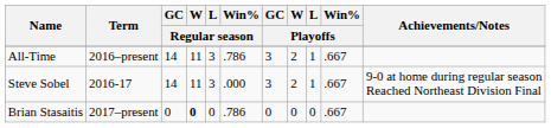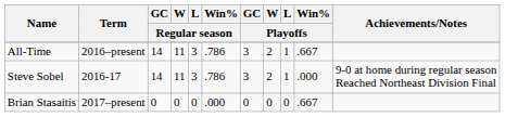Steve Sobel | Win% / Regular season: .000 -> .786
Steve Sobel | Win% / Playoffs: .667 -> .000
Brian Stasaitis | W / Regular season: bold -> normal
Brian Stasaitis | Win% / Regular season: .786 -> .000
